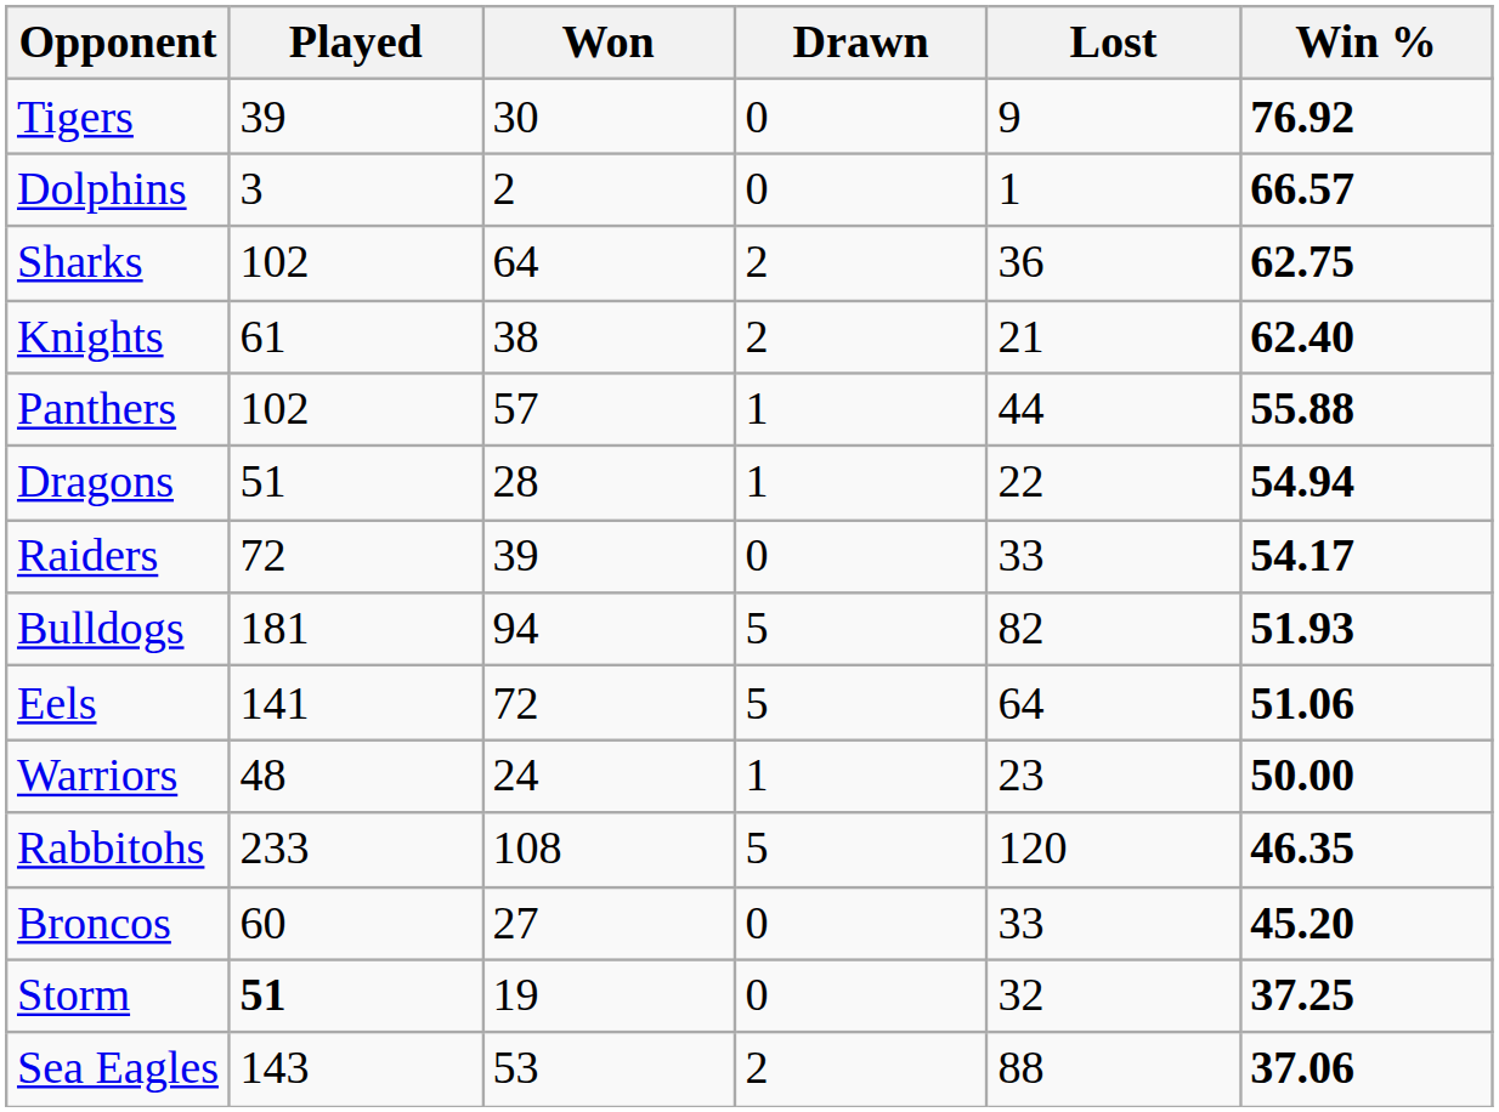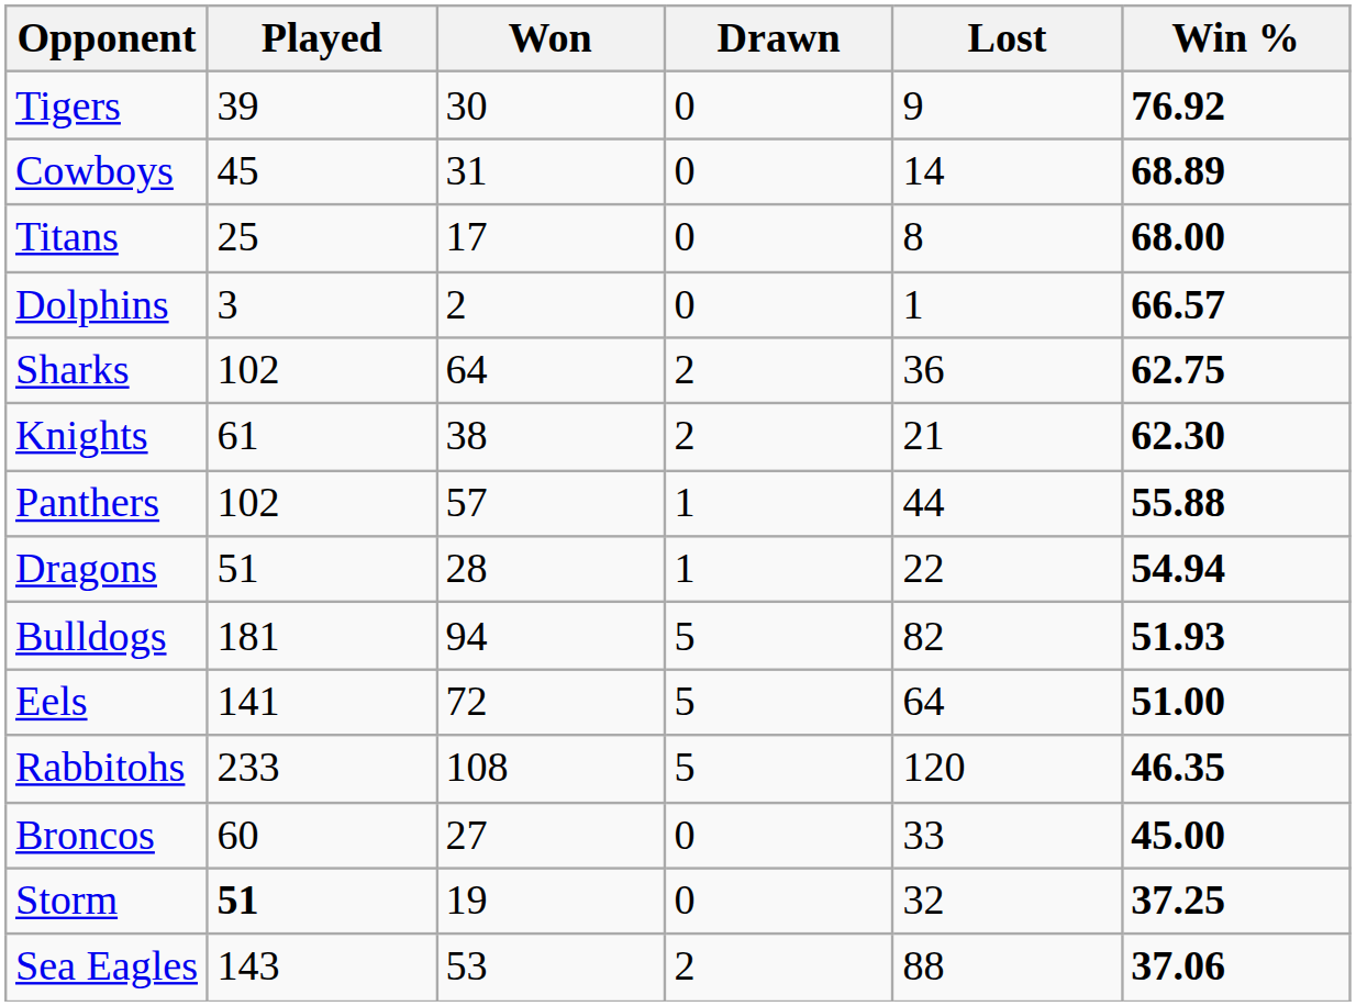+ row: Cowboys | 45 | 31 | 0 | 14 | 68.89
+ row: Titans | 25 | 17 | 0 | 8 | 68.00
Knights | Win %: 62.40 -> 62.30
- row: Raiders | 72 | 39 | 0 | 33 | 54.17
Eels | Win %: 51.06 -> 51.00
- row: Warriors | 48 | 24 | 1 | 23 | 50.00
Broncos | Win %: 45.20 -> 45.00
